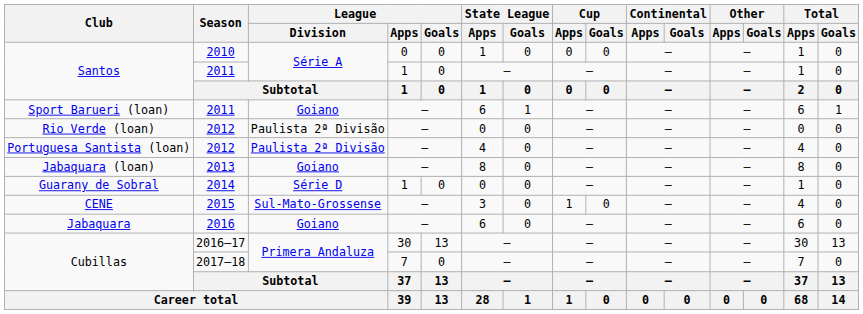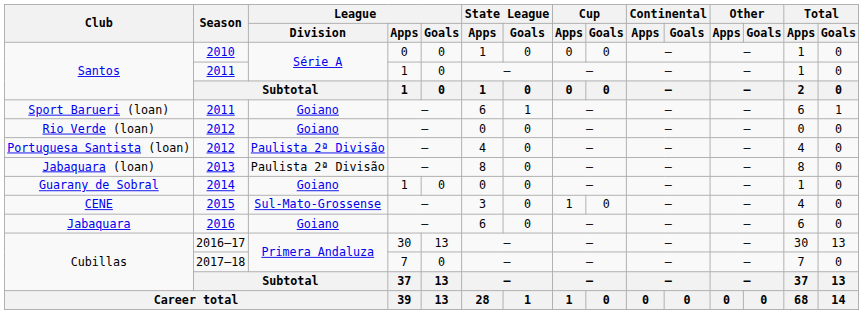Rio Verde (loan) | League / Division: Paulista 2ª Divisão -> Goiano
Jabaquara (loan) | League / Division: Goiano -> Paulista 2ª Divisão
Guarany de Sobral | League / Division: Série D -> Goiano
